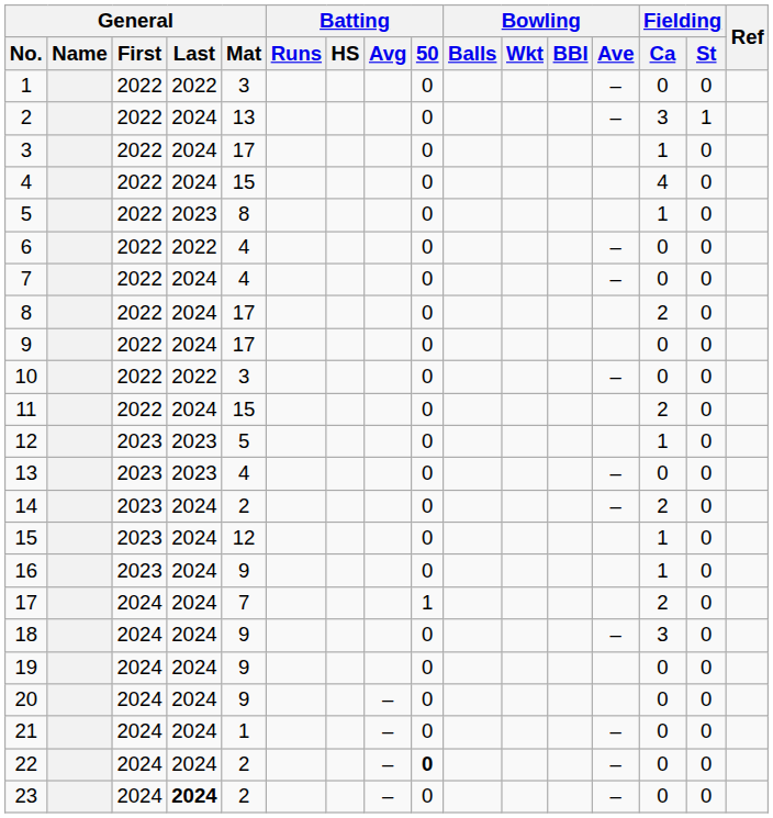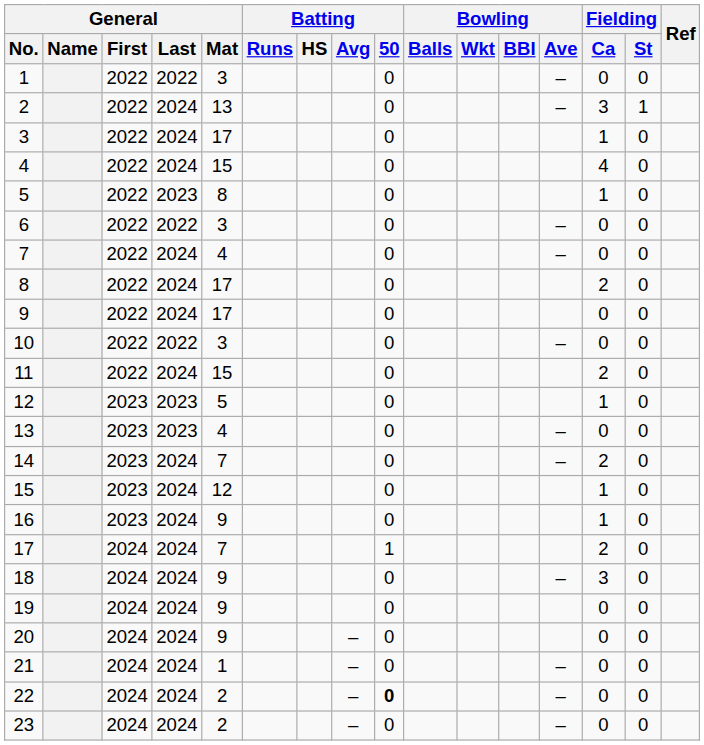6 | General / Mat: 4 -> 3
14 | General / Mat: 2 -> 7
23 | General / Last: bold -> normal
